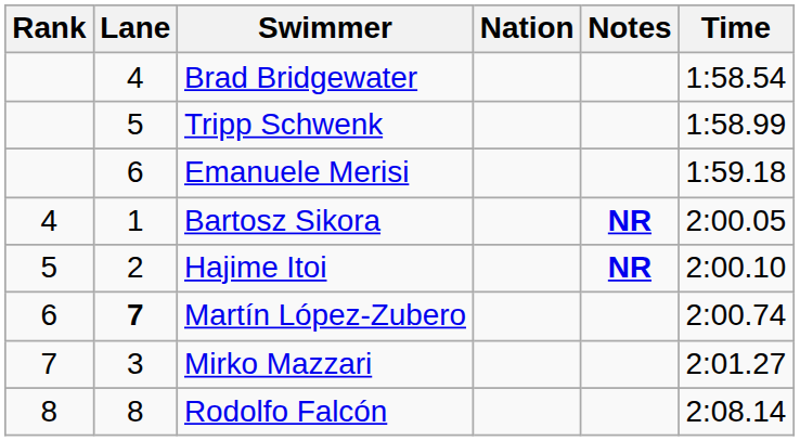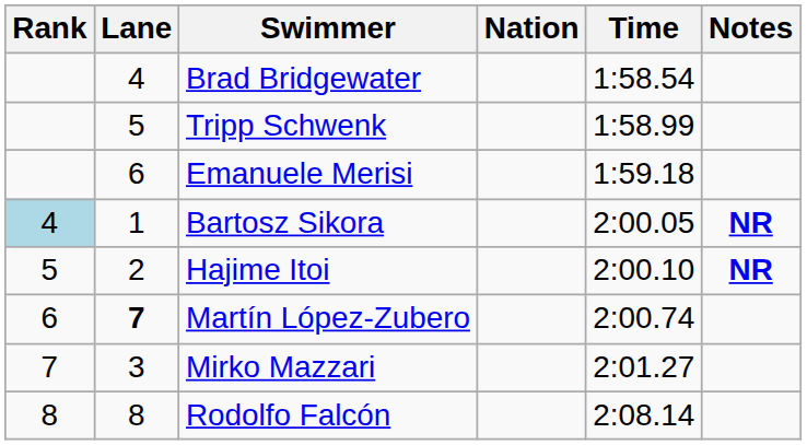columns swapped: Time <-> Notes
Bartosz Sikora | Rank: no background -> lightblue background
